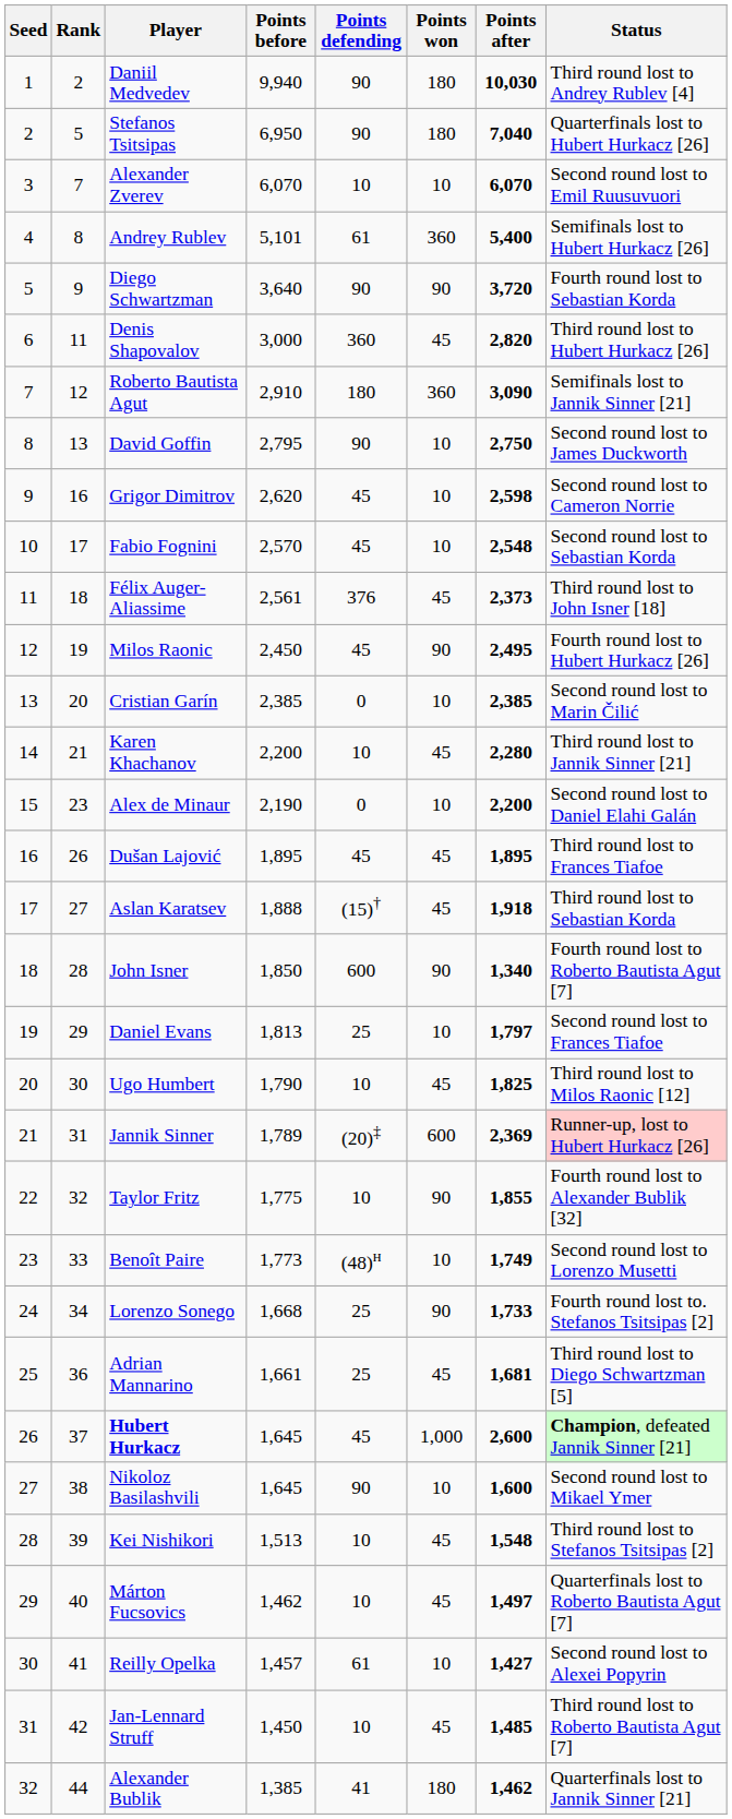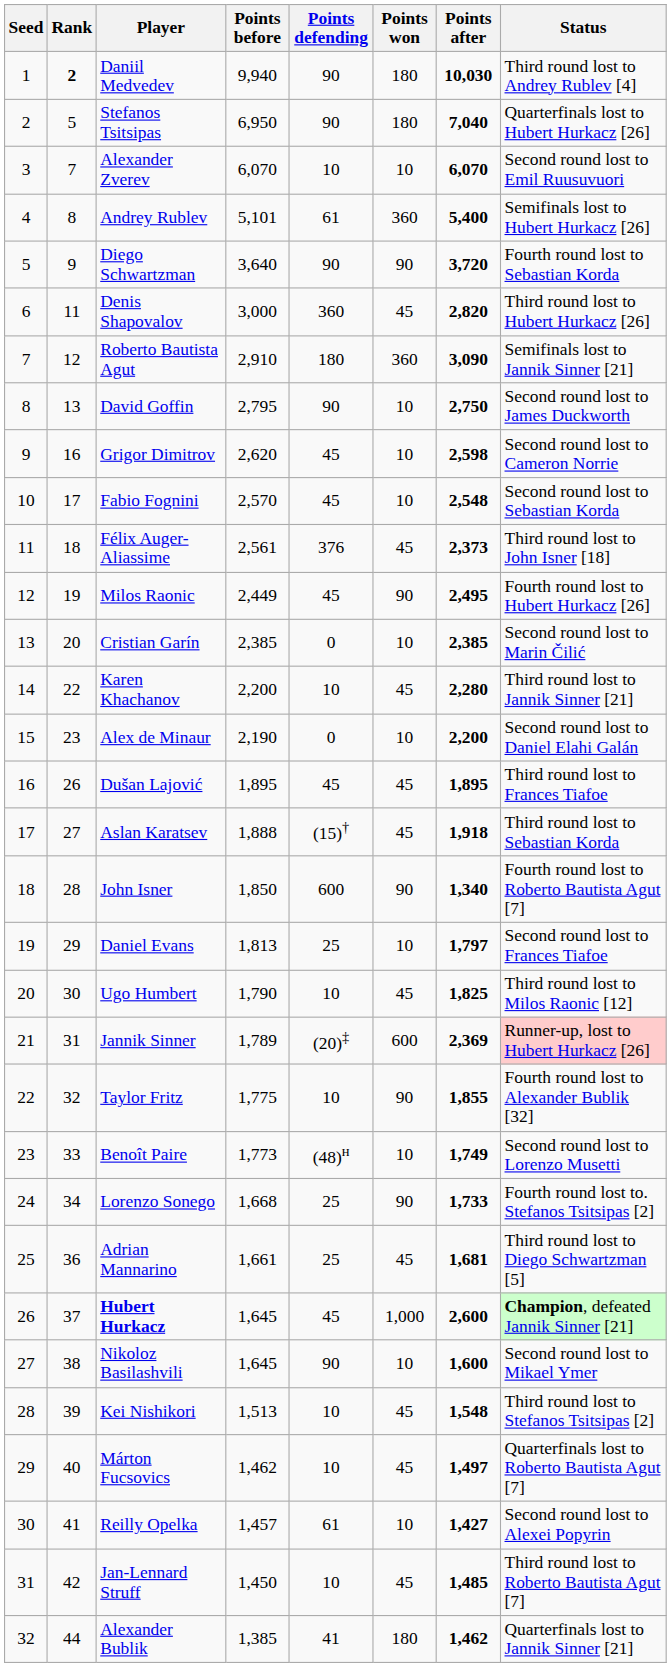Daniil Medvedev | Rank: normal -> bold
Milos Raonic | Points before: 2,450 -> 2,449
Karen Khachanov | Rank: 21 -> 22
